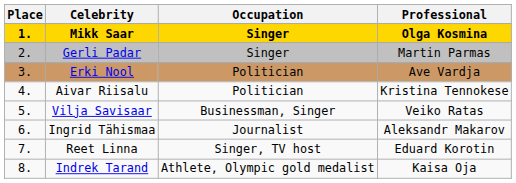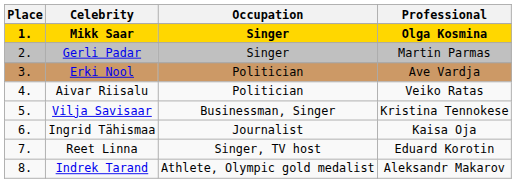Aivar Riisalu | Professional: Kristina Tennokese -> Veiko Ratas
Vilja Savisaar | Professional: Veiko Ratas -> Kristina Tennokese
Ingrid Tähismaa | Professional: Aleksandr Makarov -> Kaisa Oja
Indrek Tarand | Professional: Kaisa Oja -> Aleksandr Makarov
